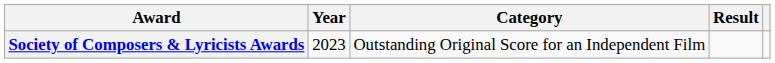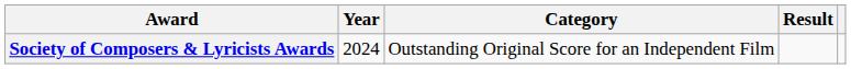Society of Composers & Lyricists Awards | Year: 2023 -> 2024
